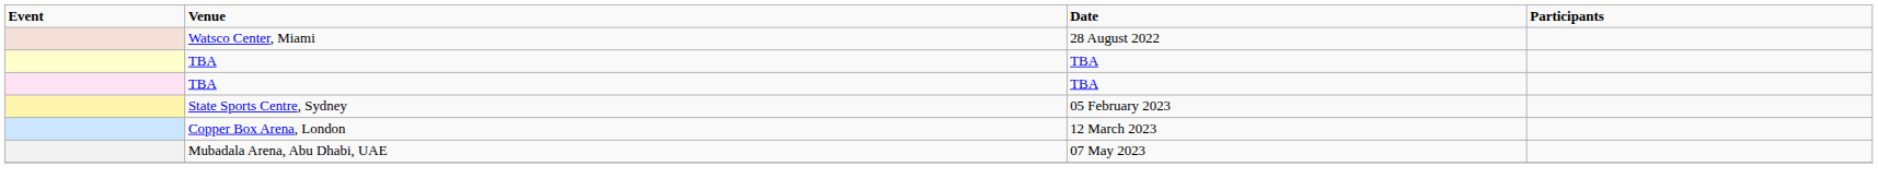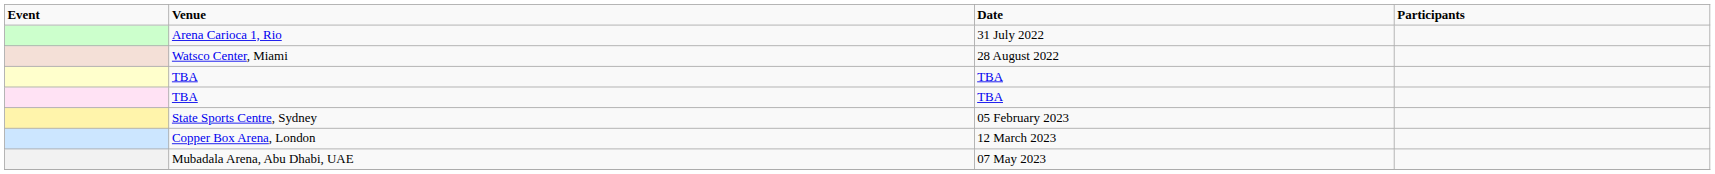+ row: Arena Carioca 1, Rio | 31 July 2022
